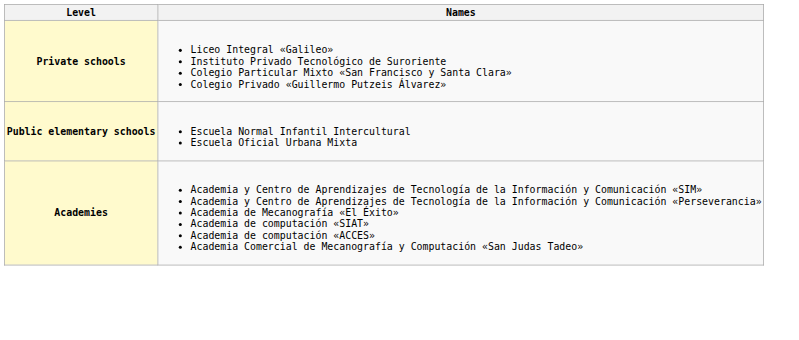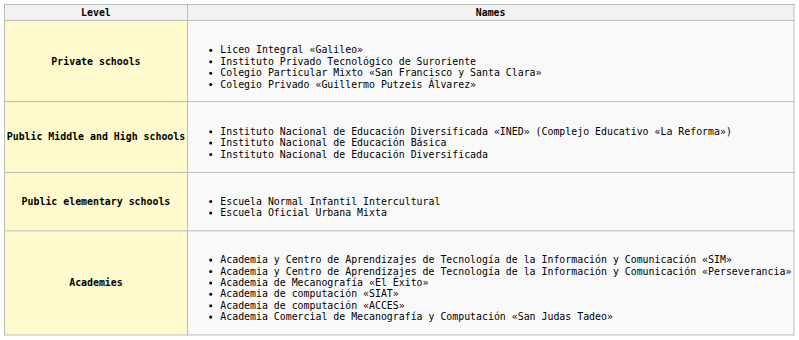+ row: Public Middle and High schools | Instituto Nacional de Educación Diversificada «INED» (Complejo Educativo «La Reforma») Instituto Nacional de Educación Básica Instituto Nacional de Educación Diversificada
